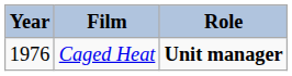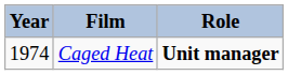Caged Heat | Year: 1976 -> 1974
